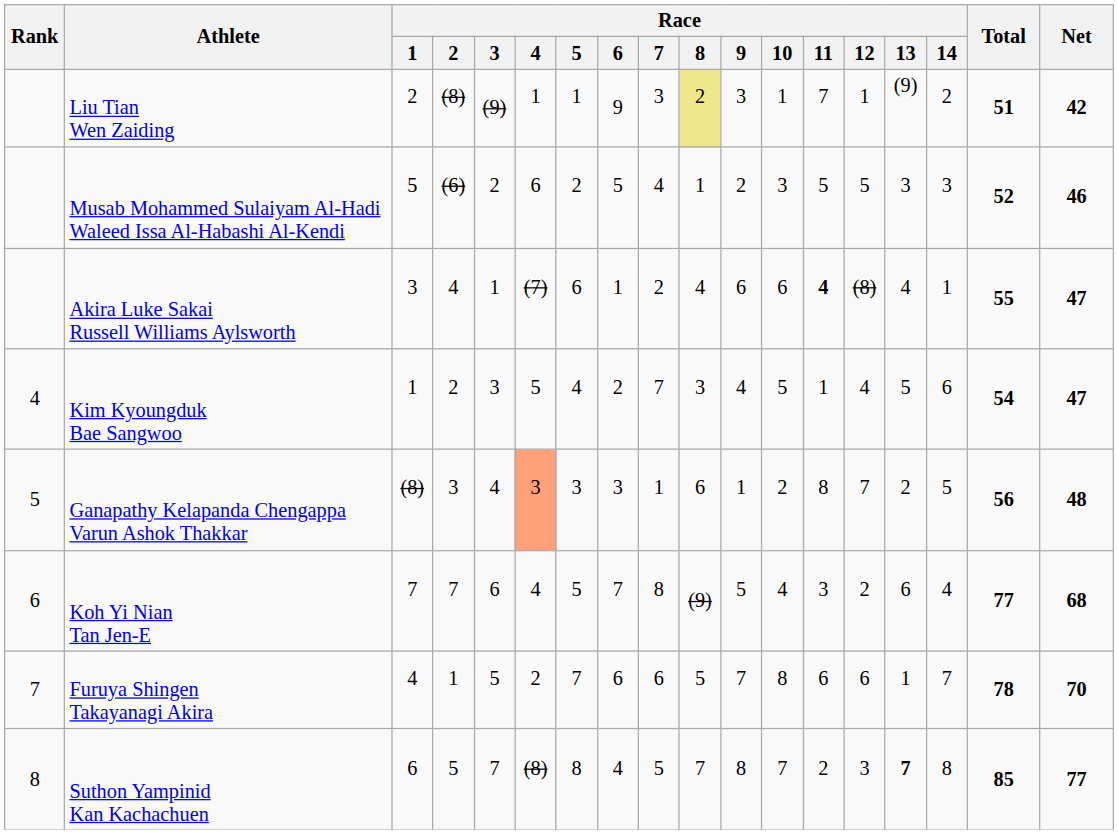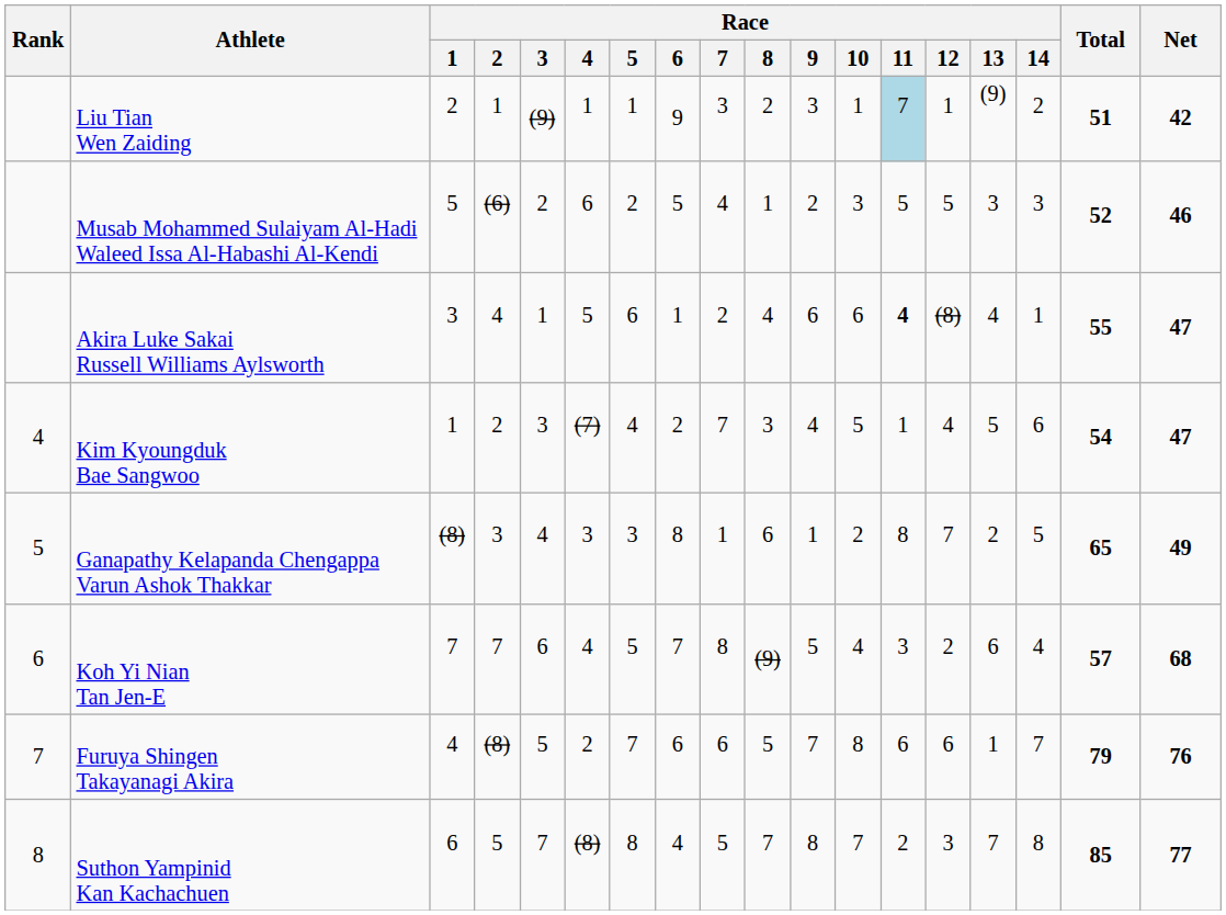Liu Tian Wen Zaiding | Race / 2: (8) -> 1
Liu Tian Wen Zaiding | Race / 8: khaki background -> no background
Liu Tian Wen Zaiding | Race / 11: no background -> lightblue background
Akira Luke Sakai Russell Williams Aylsworth | Race / 4: (7) -> 5
Kim Kyoungduk Bae Sangwoo | Race / 4: 5 -> (7)
Ganapathy Kelapanda Chengappa Varun Ashok Thakkar | Race / 4: lightsalmon background -> no background
Ganapathy Kelapanda Chengappa Varun Ashok Thakkar | Race / 6: 3 -> 8
Ganapathy Kelapanda Chengappa Varun Ashok Thakkar | Total: 56 -> 65
Ganapathy Kelapanda Chengappa Varun Ashok Thakkar | Net: 48 -> 49
Koh Yi Nian Tan Jen-E | Total: 77 -> 57
Furuya Shingen Takayanagi Akira | Race / 2: 1 -> (8)
Furuya Shingen Takayanagi Akira | Total: 78 -> 79
Furuya Shingen Takayanagi Akira | Net: 70 -> 76
Suthon Yampinid Kan Kachachuen | Race / 13: bold -> normal
